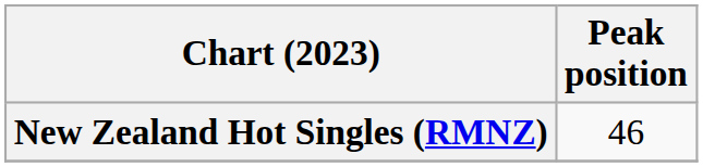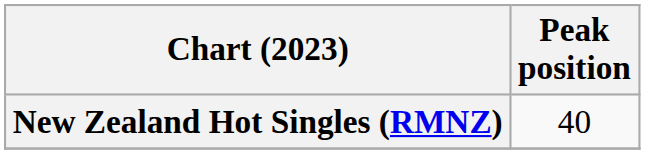New Zealand Hot Singles (RMNZ) | Peak position: 46 -> 40
